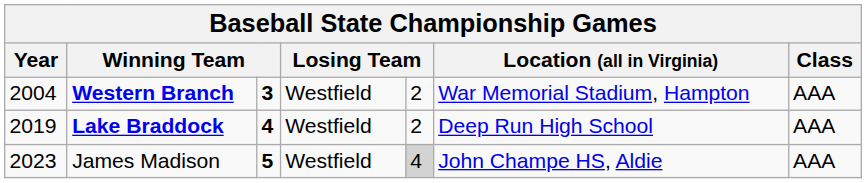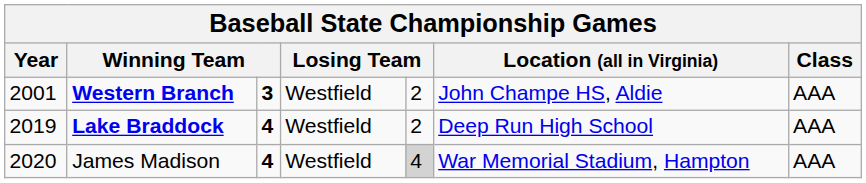Western Branch | Year: 2004 -> 2001
Western Branch | Location (all in Virginia): War Memorial Stadium, Hampton -> John Champe HS, Aldie
James Madison | Year: 2023 -> 2020
James Madison | column 3: 5 -> 4
James Madison | Location (all in Virginia): John Champe HS, Aldie -> War Memorial Stadium, Hampton
